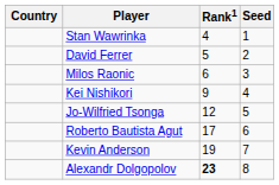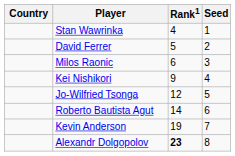Roberto Bautista Agut | Rank1: 17 -> 14
